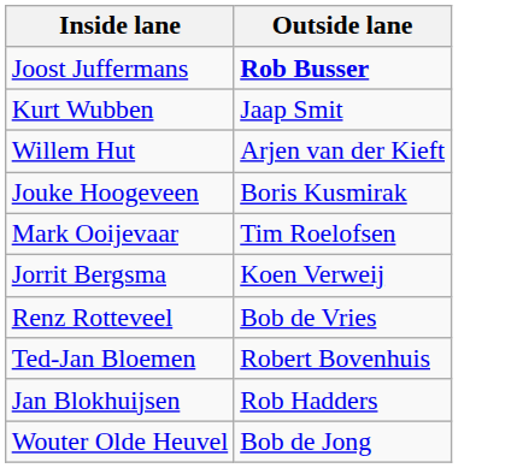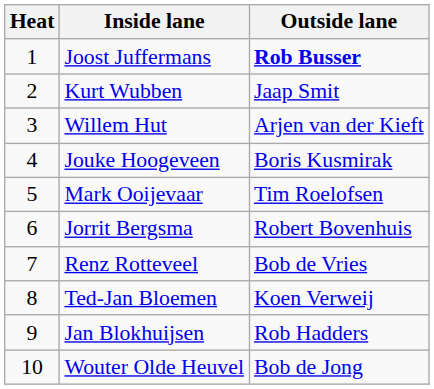+ column: Heat | 1 | 2 | 3 | 4 | 5 | 6 | 7 | 8 | 9 | 10
Jorrit Bergsma | Outside lane: Koen Verweij -> Robert Bovenhuis
Ted-Jan Bloemen | Outside lane: Robert Bovenhuis -> Koen Verweij
